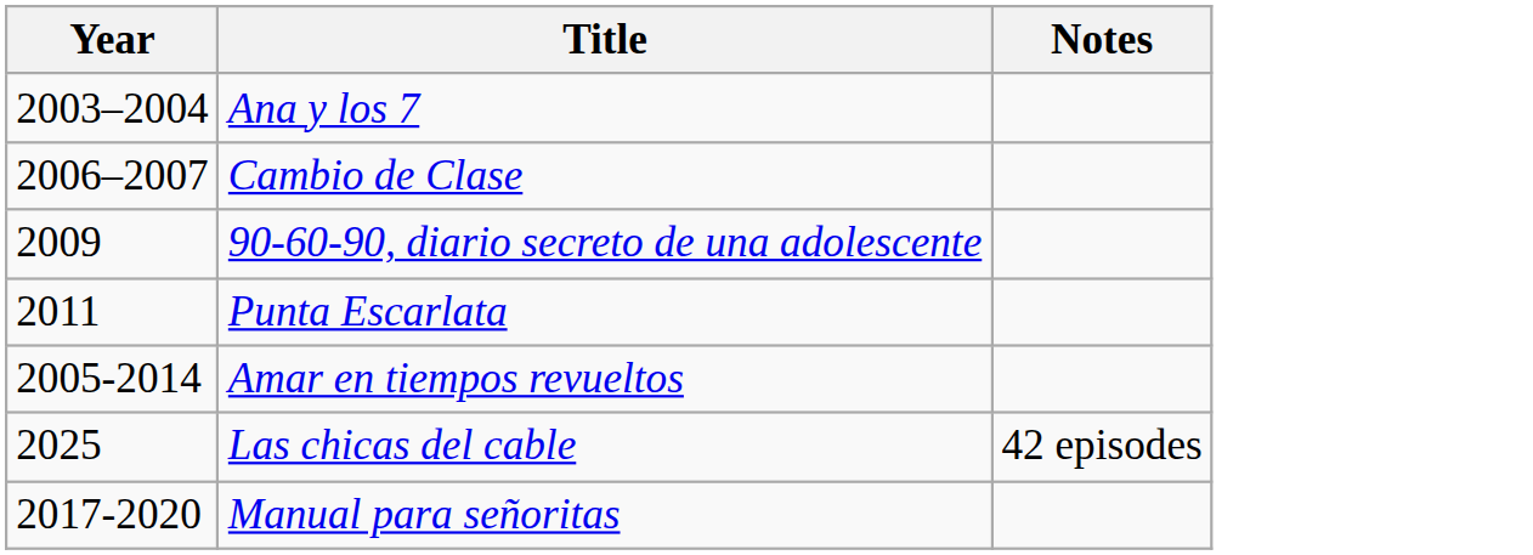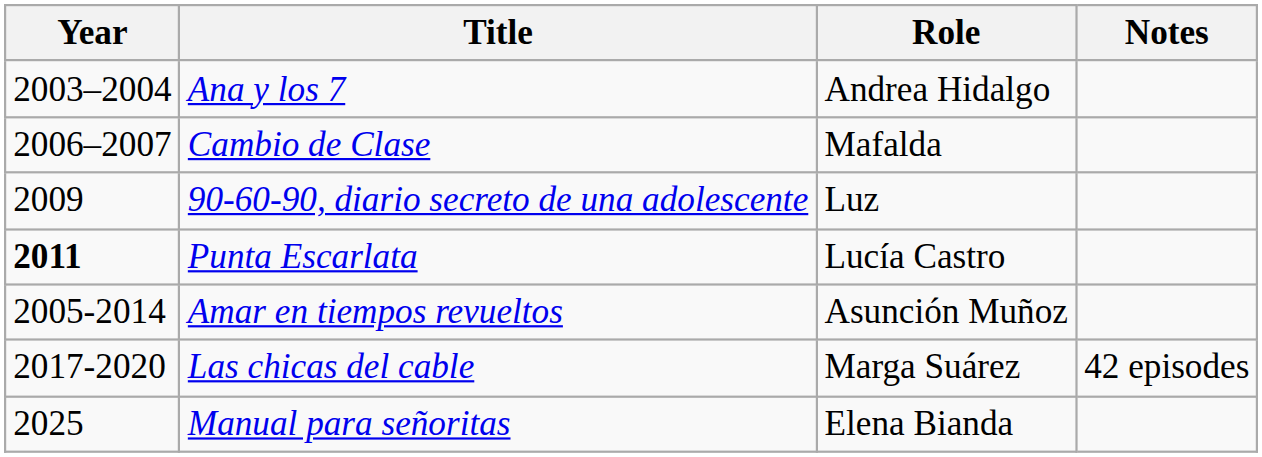+ column: Role | Andrea Hidalgo | Mafalda | Luz | Lucía Castro | Asunción Muñoz | Marga Suárez | Elena Bianda
Punta Escarlata | Year: normal -> bold
Las chicas del cable | Year: 2025 -> 2017-2020
Manual para señoritas | Year: 2017-2020 -> 2025
